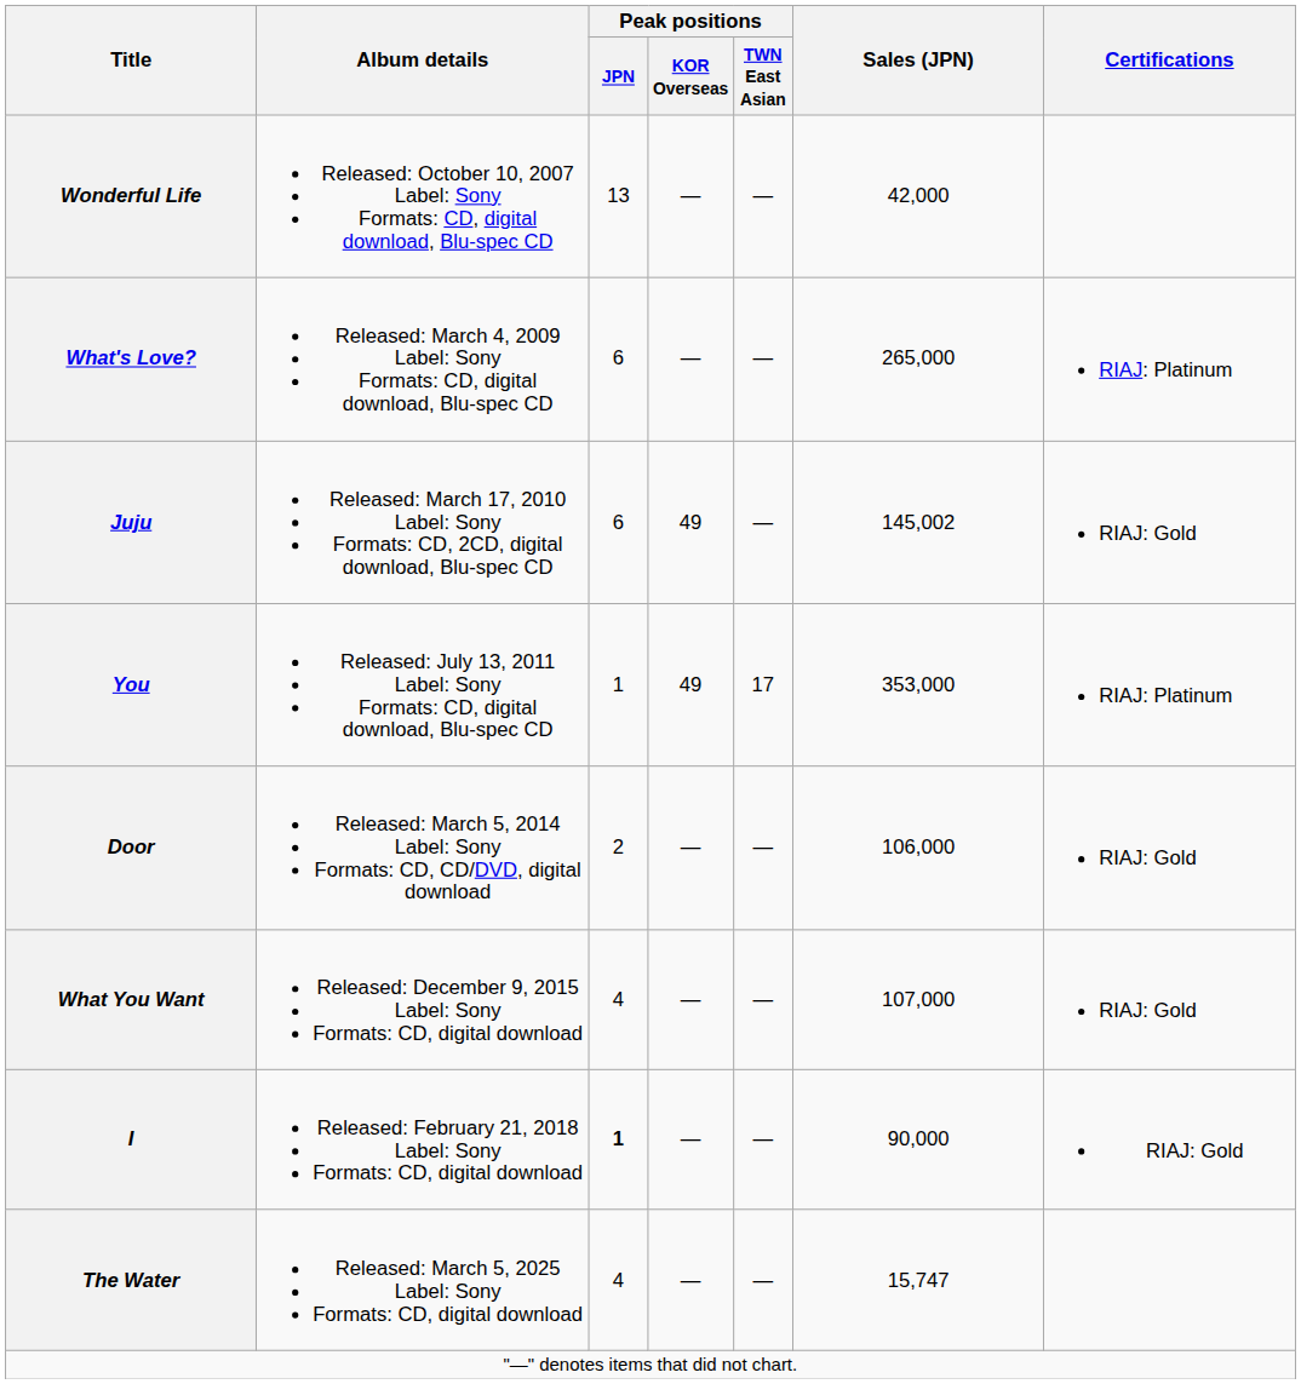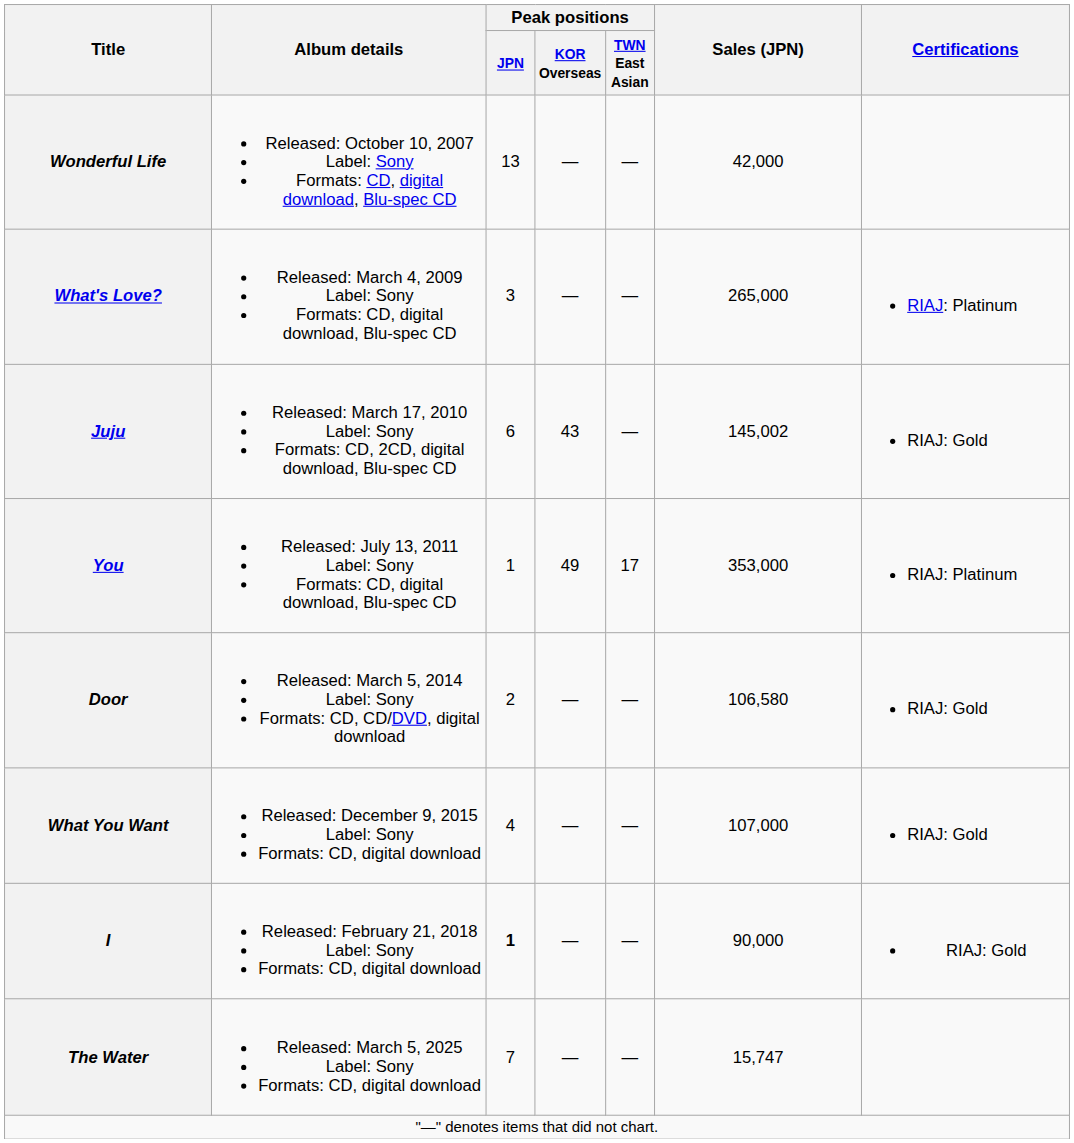What's Love? | Peak positions / JPN: 6 -> 3
Juju | Peak positions / KOR Overseas: 49 -> 43
Door | Sales (JPN): 106,000 -> 106,580
The Water | Peak positions / JPN: 4 -> 7
